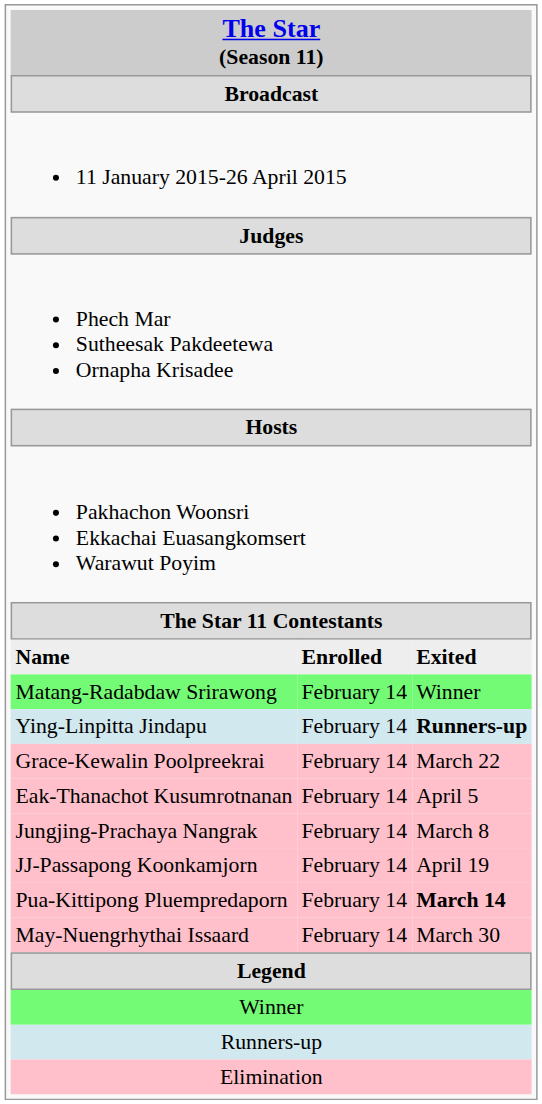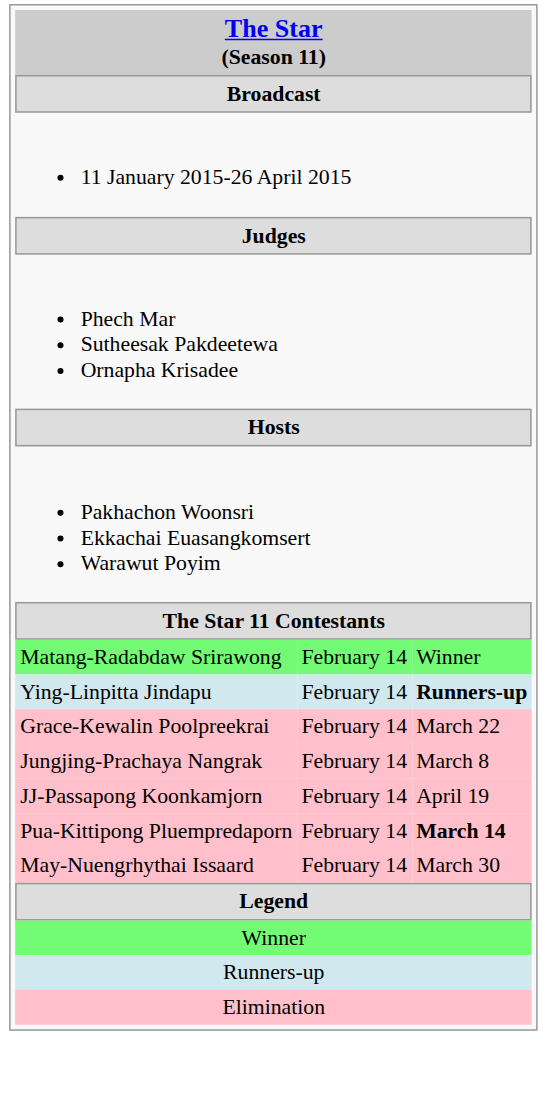- row: Name | Enrolled | Exited
- row: Eak-Thanachot Kusumrotnanan | February 14 | April 5
